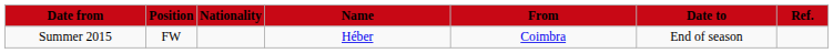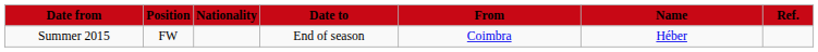columns swapped: Name <-> Date to
